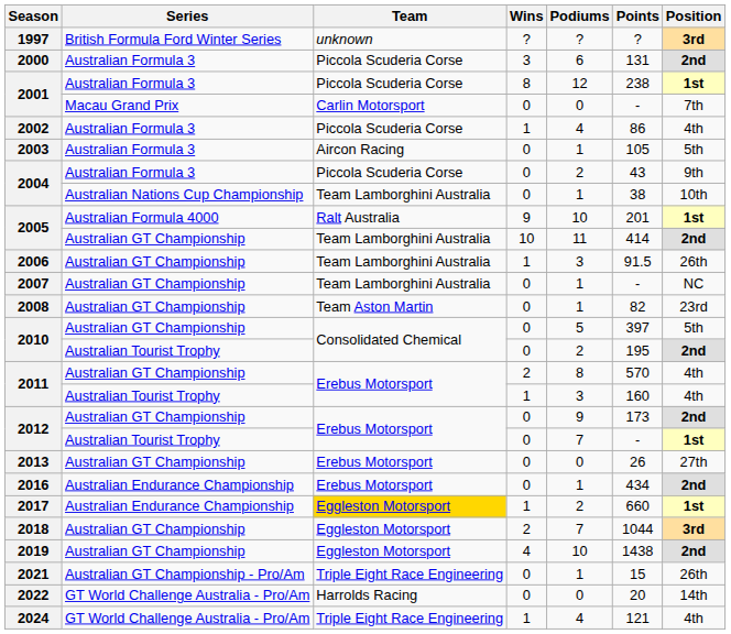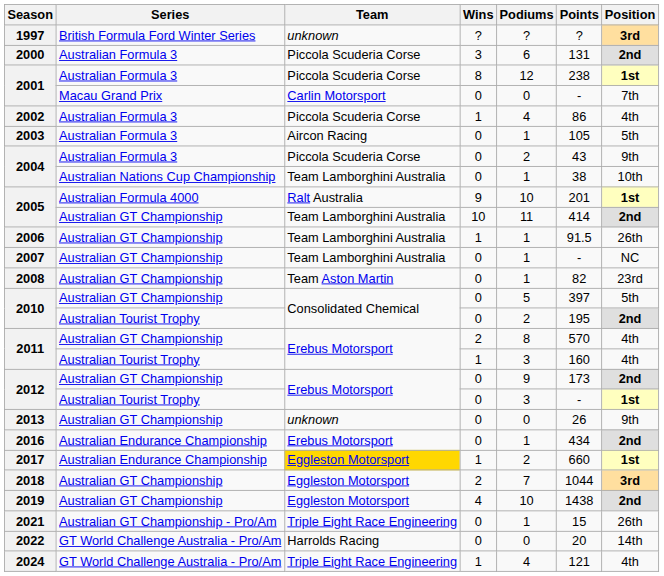2006 | Podiums: 3 -> 1
2012 / Australian Tourist Trophy | Podiums: 7 -> 3
2013 | Team: Erebus Motorsport -> unknown
2013 | Position: 27th -> 9th
